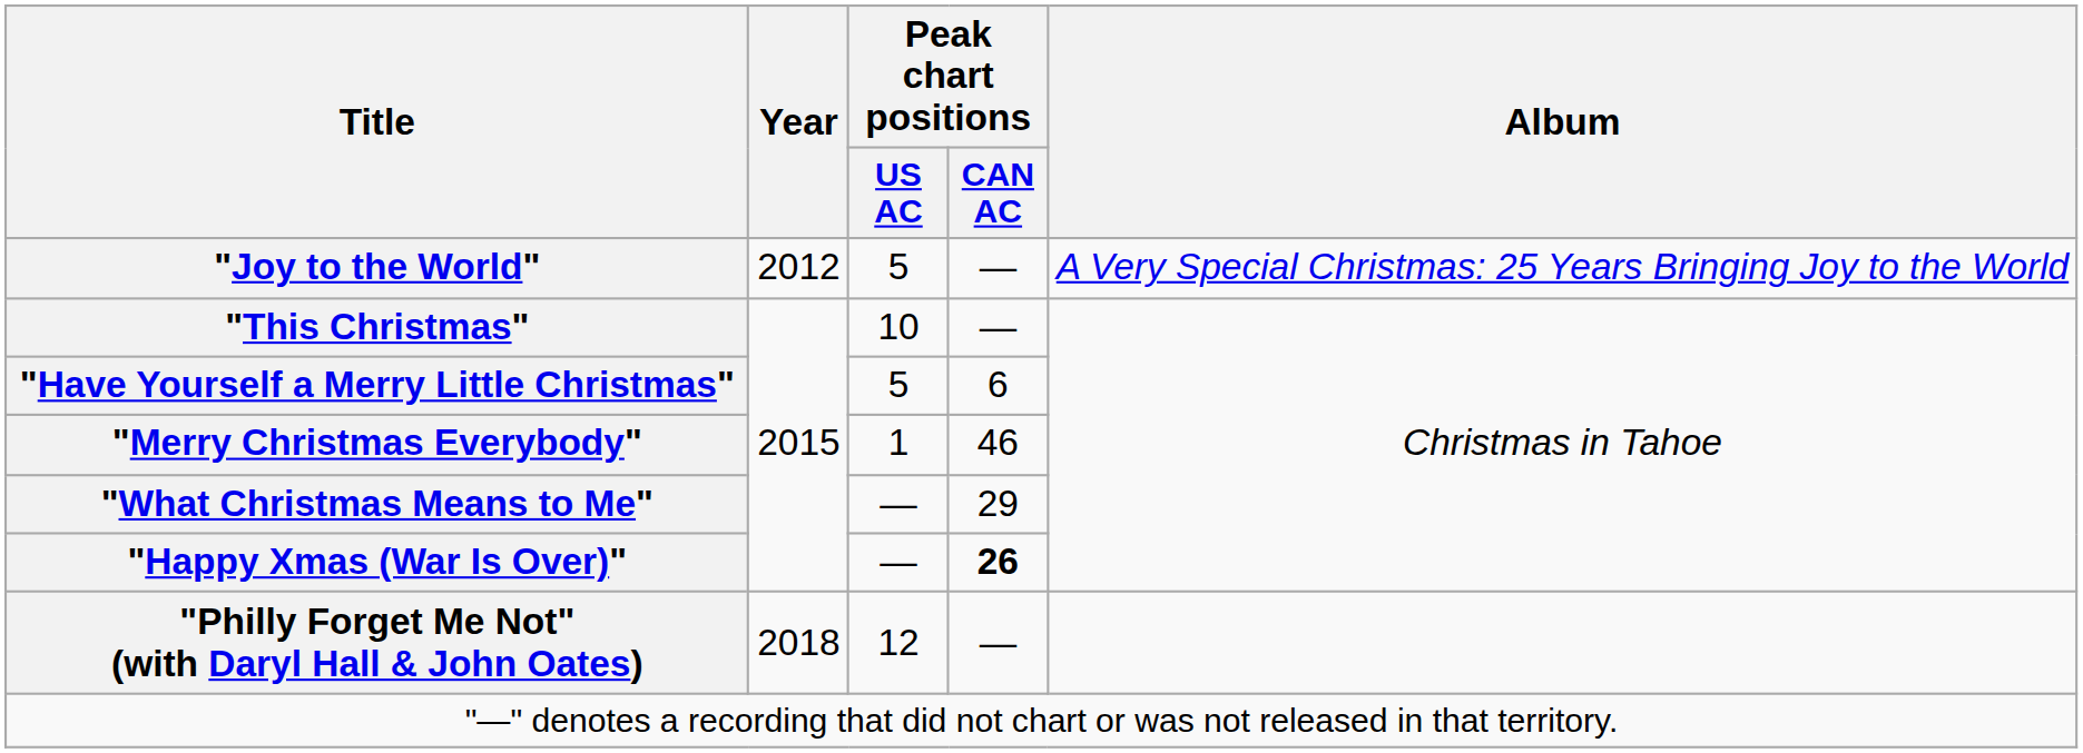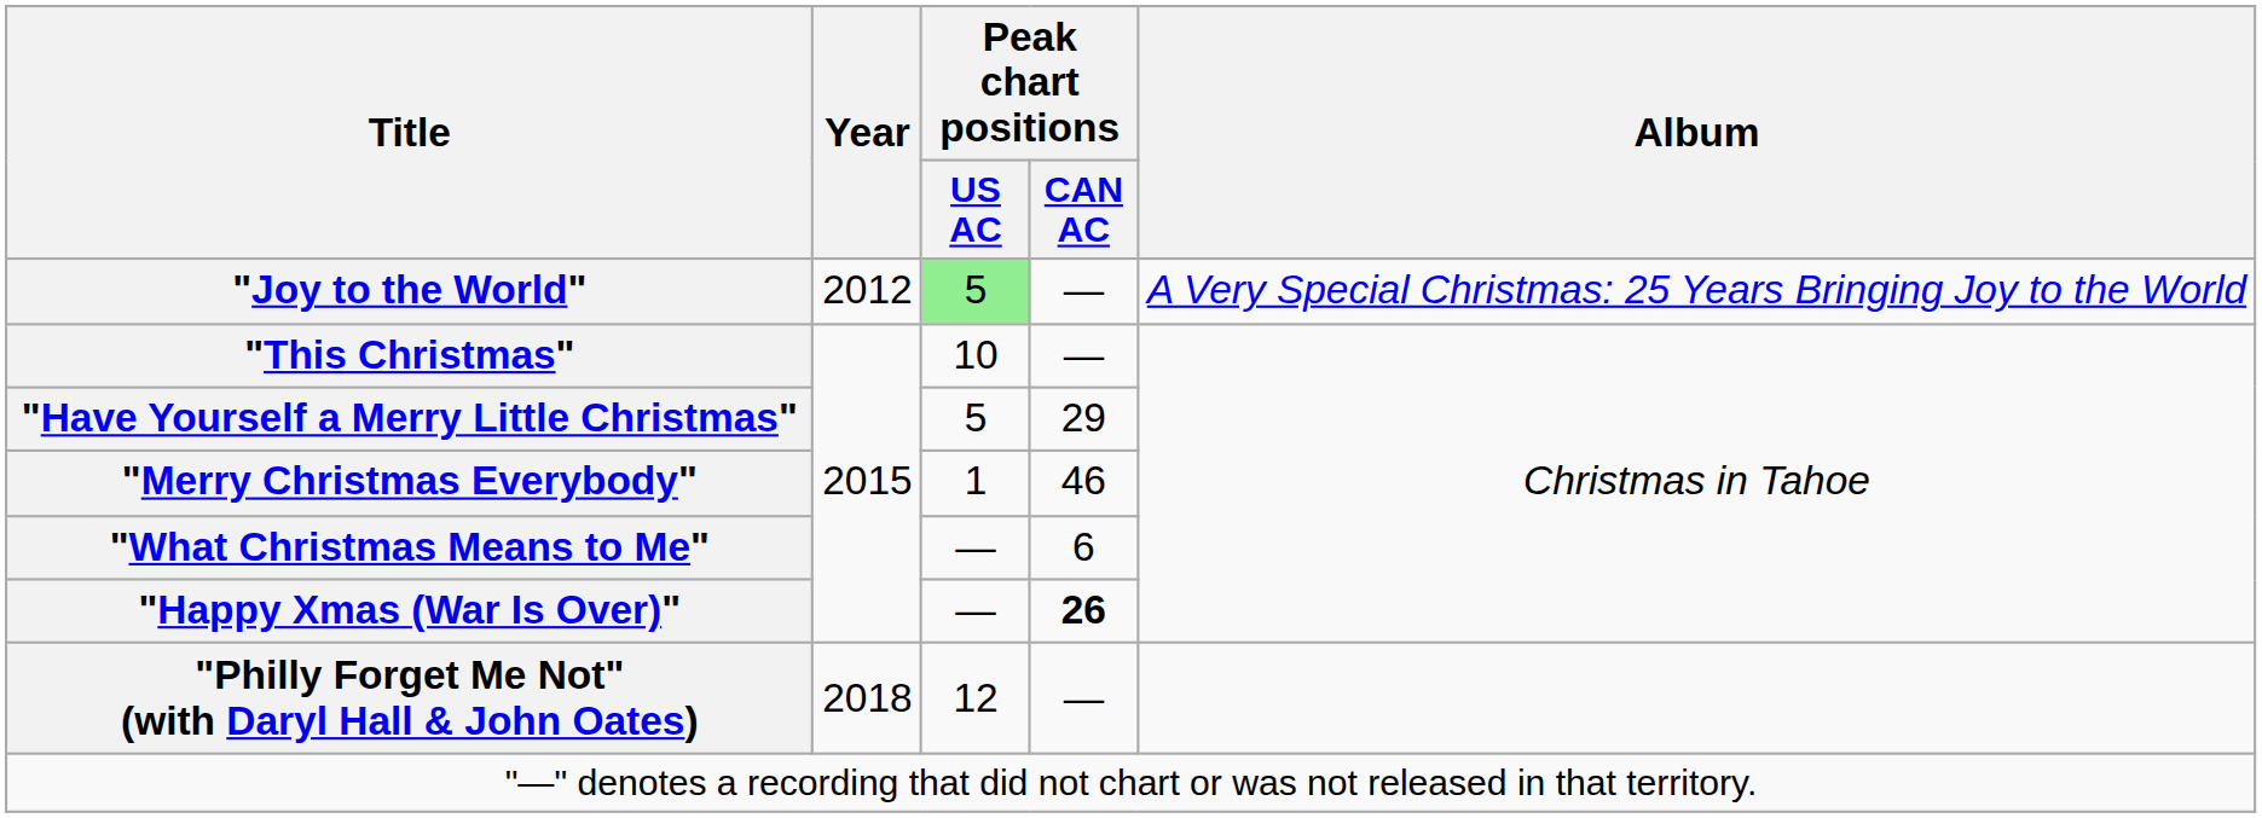"Joy to the World" | Peak chart positions / US AC: no background -> lightgreen background
"Have Yourself a Merry Little Christmas" | Peak chart positions / CAN AC: 6 -> 29
"What Christmas Means to Me" | Peak chart positions / CAN AC: 29 -> 6
